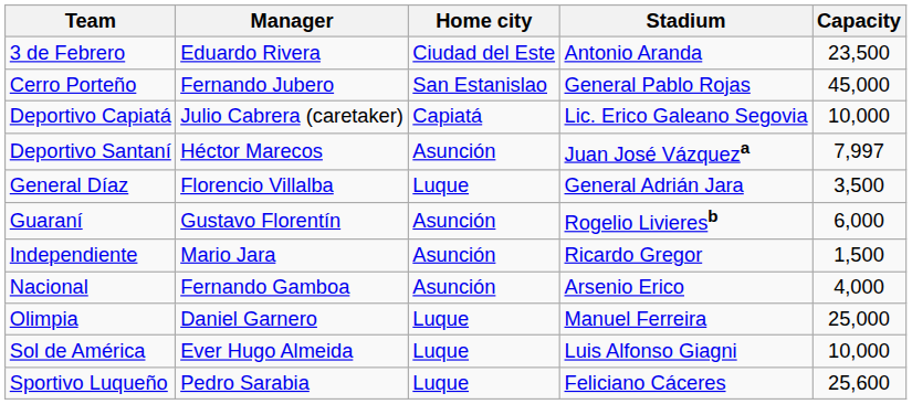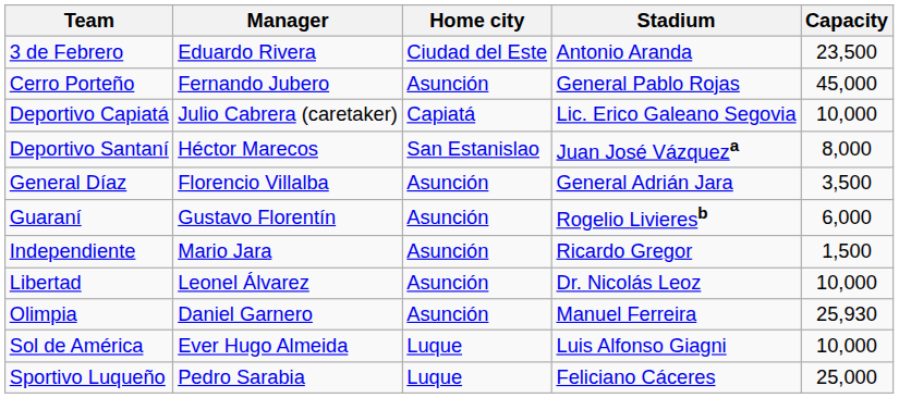Cerro Porteño | Home city: San Estanislao -> Asunción
Deportivo Santaní | Home city: Asunción -> San Estanislao
Deportivo Santaní | Capacity: 7,997 -> 8,000
General Díaz | Home city: Luque -> Asunción
+ row: Libertad | Leonel Álvarez | Asunción | Dr. Nicolás Leoz | 10,000
- row: Nacional | Fernando Gamboa | Asunción | Arsenio Erico | 4,000
Olimpia | Home city: Luque -> Asunción
Olimpia | Capacity: 25,000 -> 25,930
Sportivo Luqueño | Capacity: 25,600 -> 25,000
